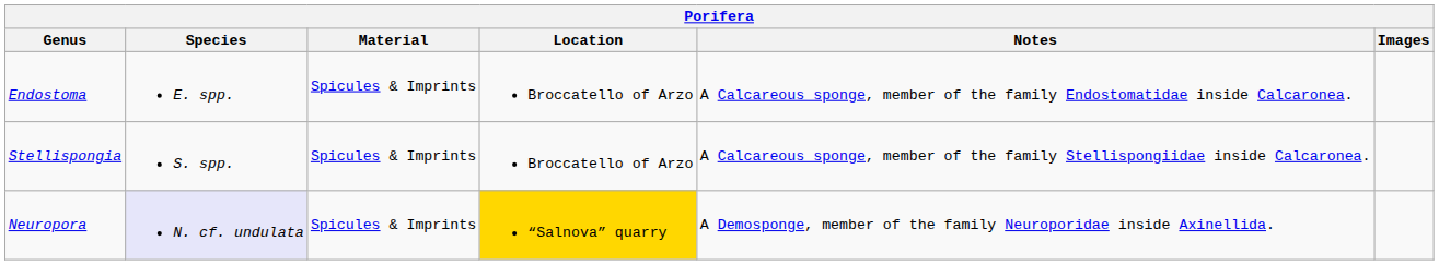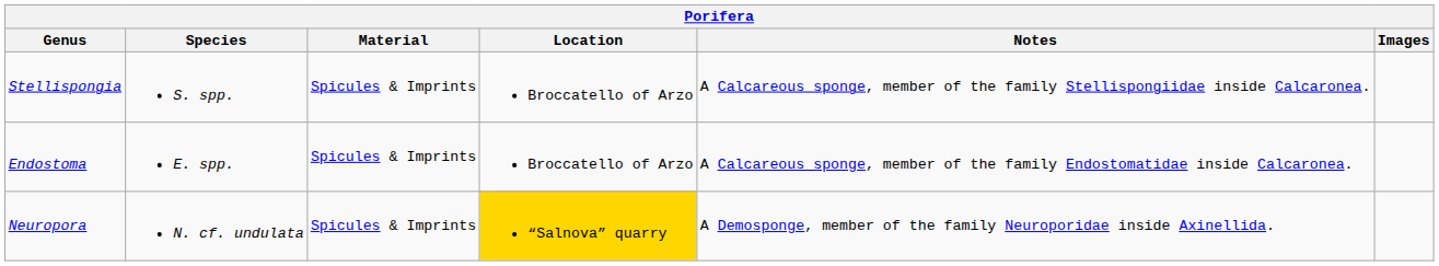rows swapped: Endostoma <-> Stellispongia
Neuropora | Species: lavender background -> no background
